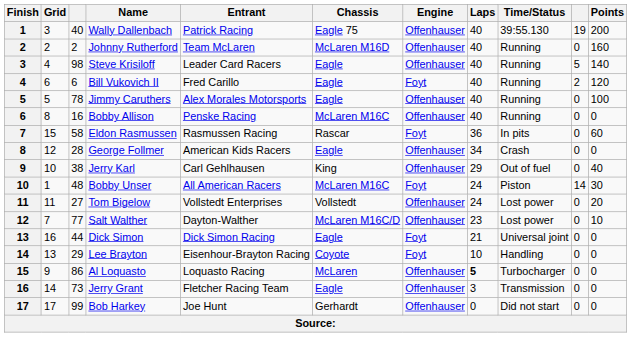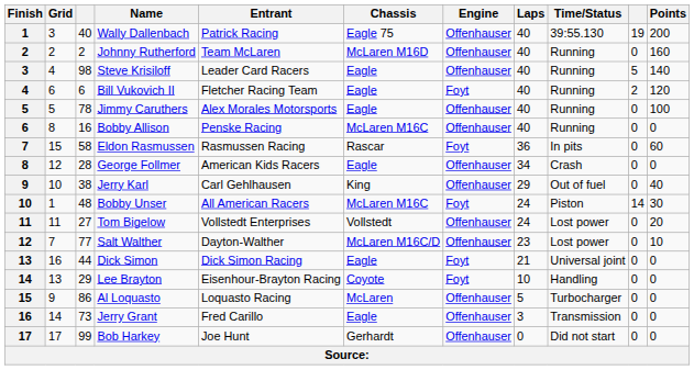Bill Vukovich II | Entrant: Fred Carillo -> Fletcher Racing Team
Al Loquasto | Laps: bold -> normal
Jerry Grant | Entrant: Fletcher Racing Team -> Fred Carillo
